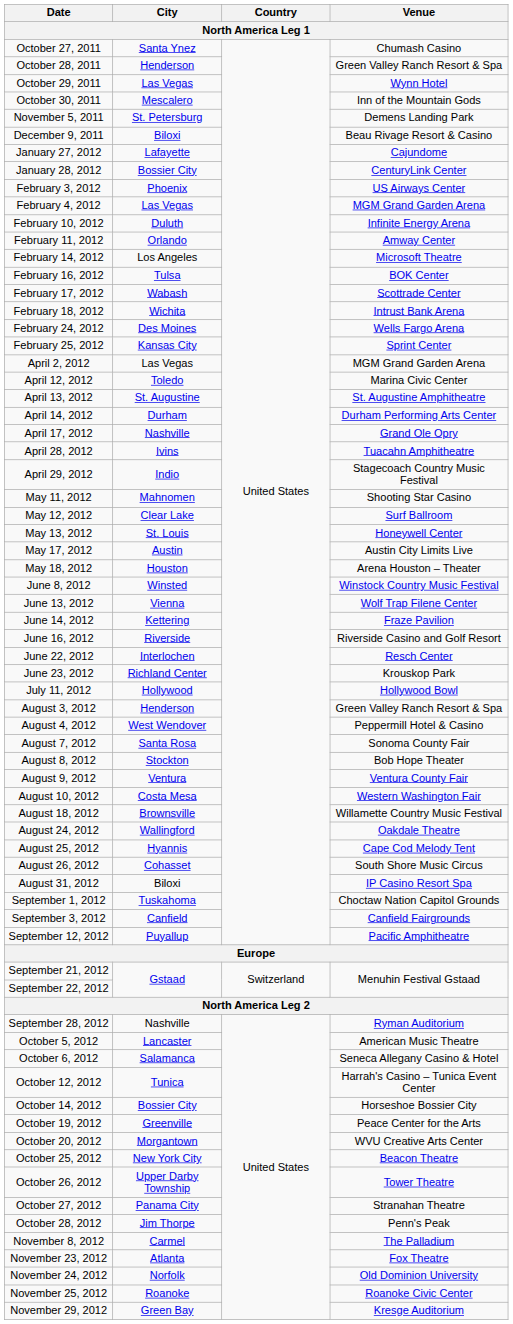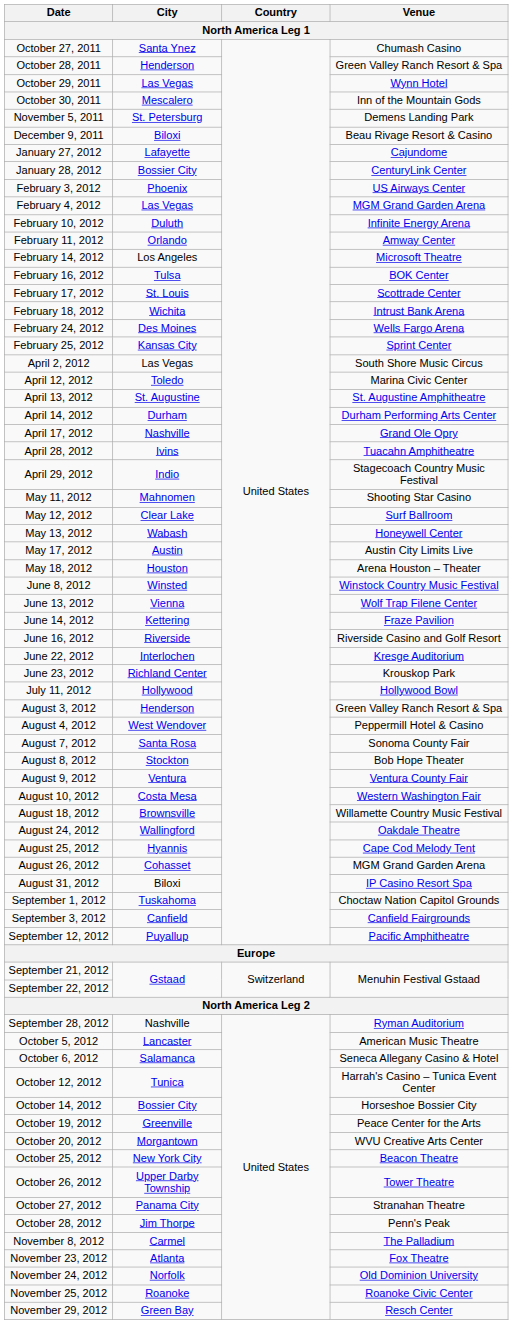February 17, 2012 | City: Wabash -> St. Louis
April 2, 2012 | Venue: MGM Grand Garden Arena -> South Shore Music Circus
May 13, 2012 | City: St. Louis -> Wabash
June 22, 2012 | Venue: Resch Center -> Kresge Auditorium
August 26, 2012 | Venue: South Shore Music Circus -> MGM Grand Garden Arena
November 29, 2012 | Venue: Kresge Auditorium -> Resch Center
